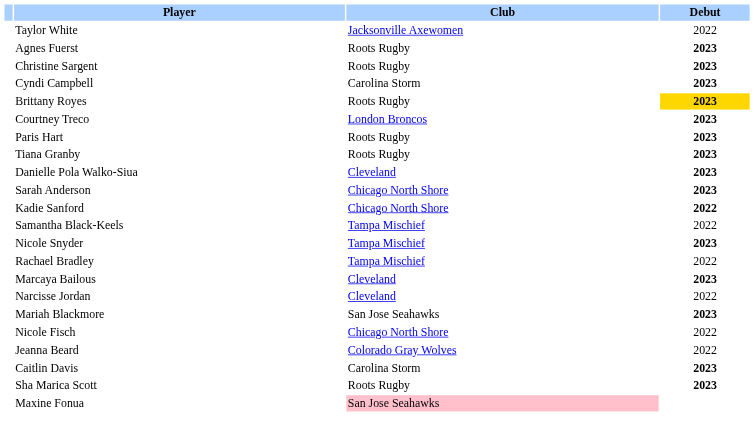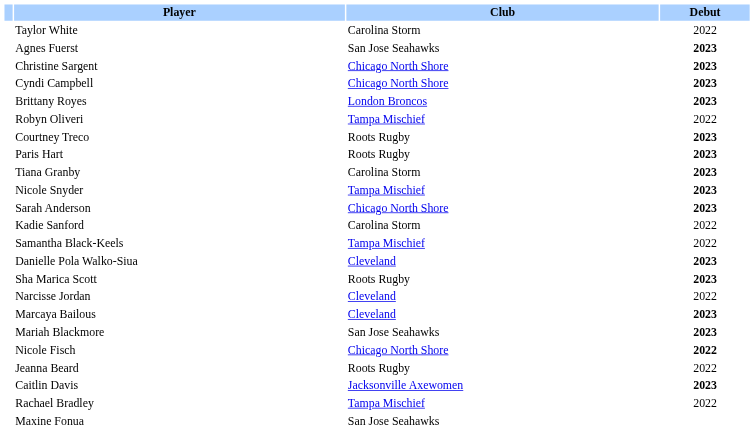Taylor White | Club: Jacksonville Axewomen -> Carolina Storm
Agnes Fuerst | Club: Roots Rugby -> San Jose Seahawks
Christine Sargent | Club: Roots Rugby -> Chicago North Shore
Cyndi Campbell | Club: Carolina Storm -> Chicago North Shore
Brittany Royes | Club: Roots Rugby -> London Broncos
Brittany Royes | Debut: gold background -> no background
+ row: Robyn Oliveri | Tampa Mischief | 2022
Courtney Treco | Club: London Broncos -> Roots Rugby
Tiana Granby | Club: Roots Rugby -> Carolina Storm
rows swapped: Nicole Snyder <-> Danielle Pola Walko-Siua
Kadie Sanford | Club: Chicago North Shore -> Carolina Storm
Kadie Sanford | Debut: bold -> normal
rows swapped: Sha Marica Scott <-> Rachael Bradley
rows swapped: Narcisse Jordan <-> Marcaya Bailous
Nicole Fisch | Debut: normal -> bold
Jeanna Beard | Club: Colorado Gray Wolves -> Roots Rugby
Caitlin Davis | Club: Carolina Storm -> Jacksonville Axewomen
Maxine Fonua | Club: pink background -> no background
